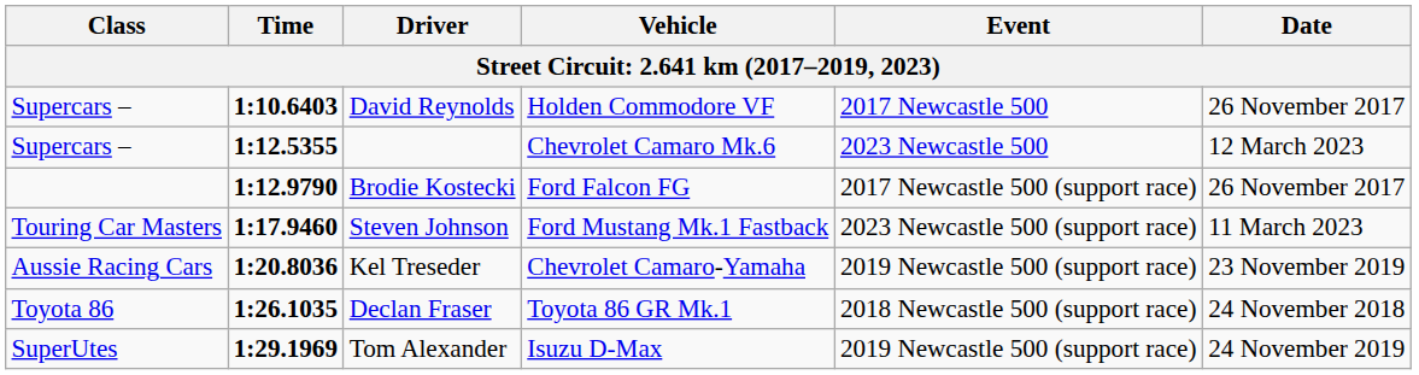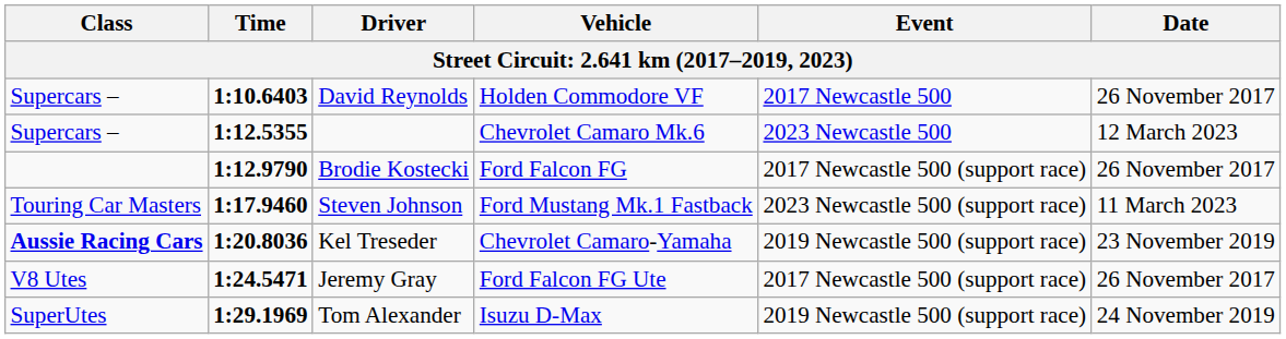Kel Treseder | Class: normal -> bold
+ row: V8 Utes | 1:24.5471 | Jeremy Gray | Ford Falcon FG Ute | 2017 Newcastle 500 (support race) | 26 November 2017
- row: Toyota 86 | 1:26.1035 | Declan Fraser | Toyota 86 GR Mk.1 | 2018 Newcastle 500 (support race) | 24 November 2018
